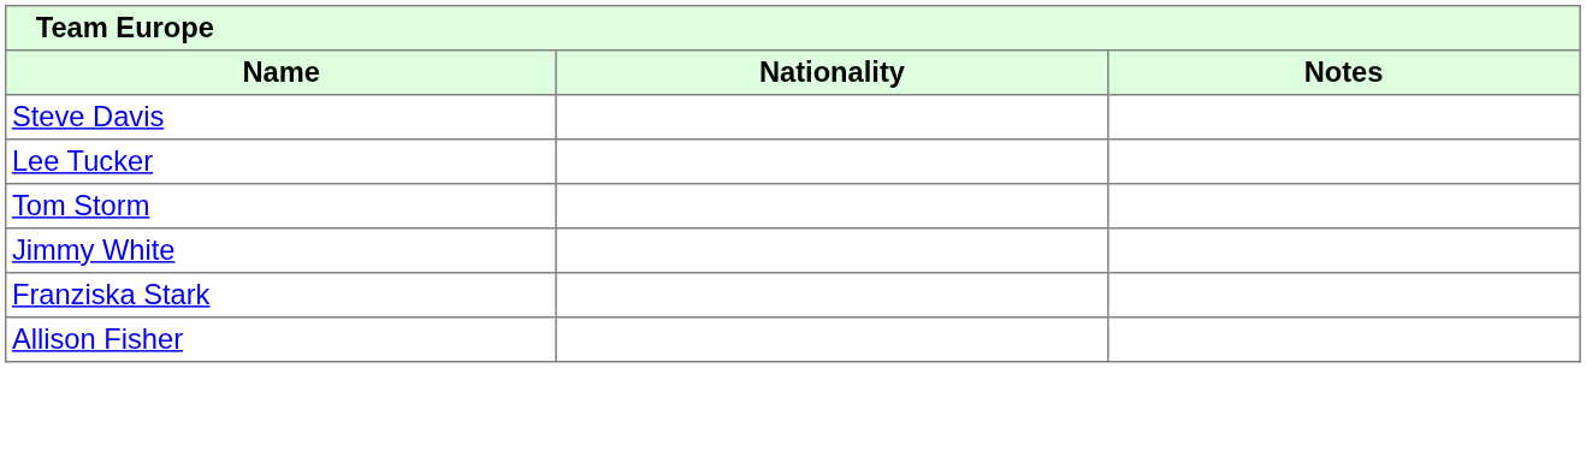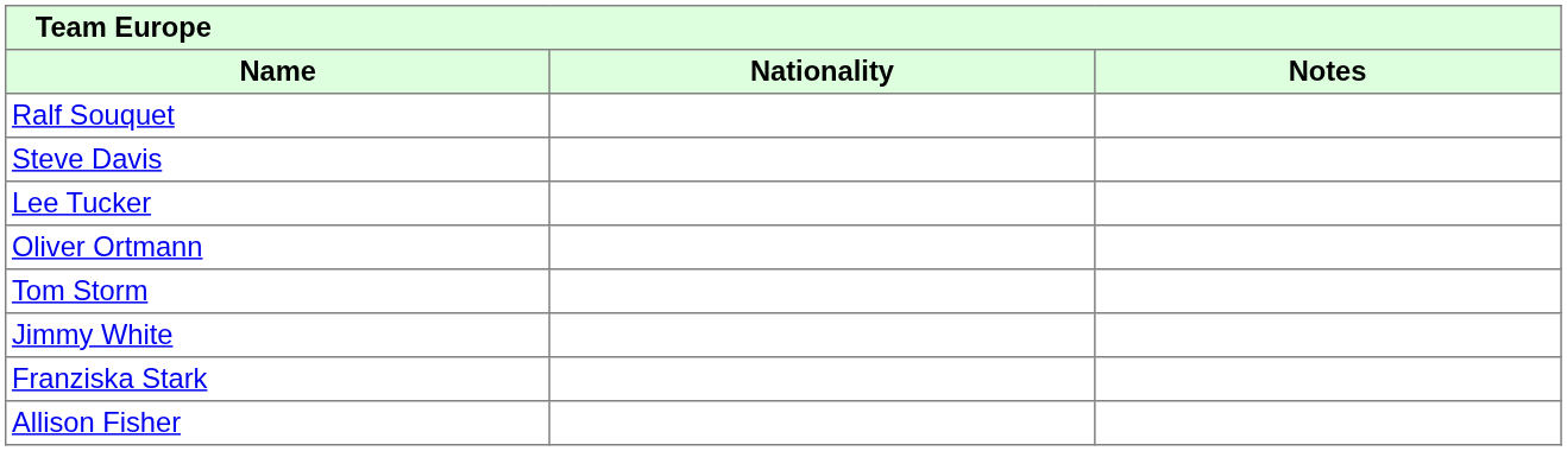+ row: Ralf Souquet
+ row: Oliver Ortmann
